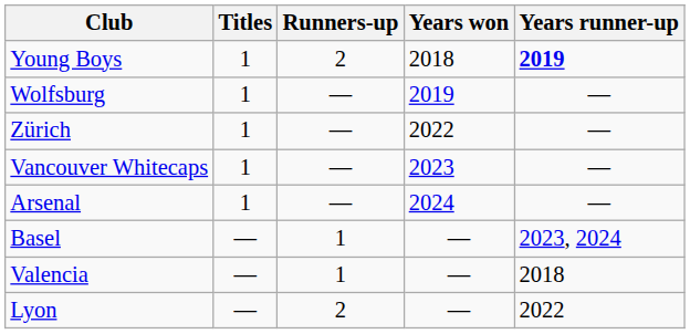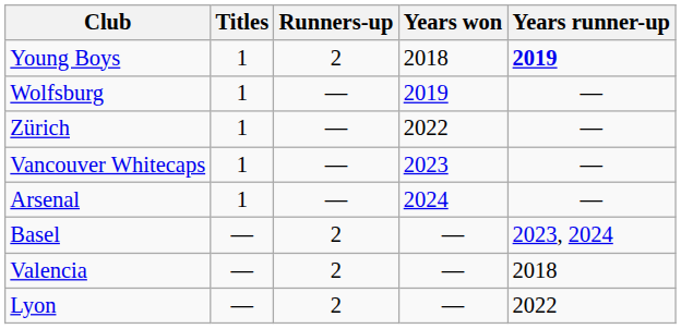Basel | Runners-up: 1 -> 2
Valencia | Runners-up: 1 -> 2
